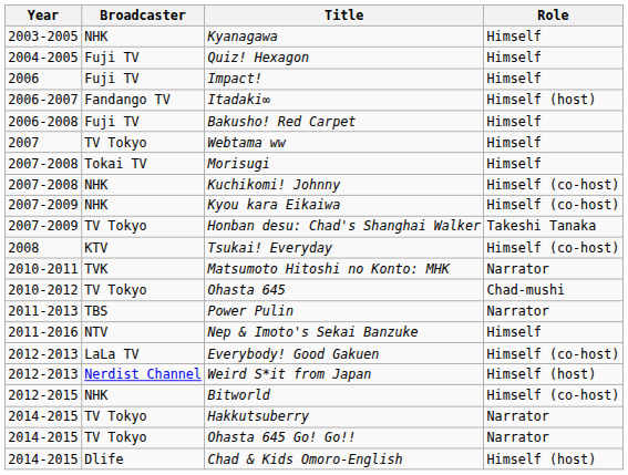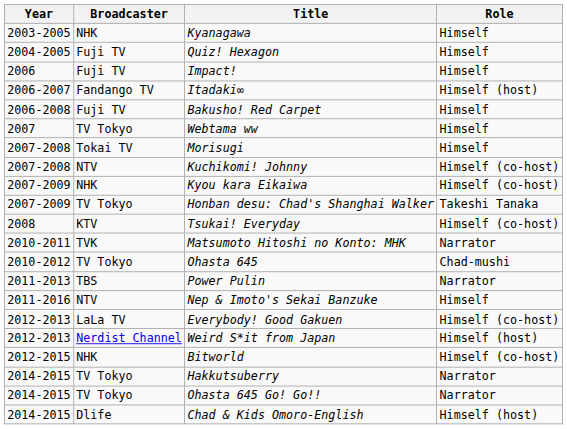Kuchikomi! Johnny | Broadcaster: NHK -> NTV
